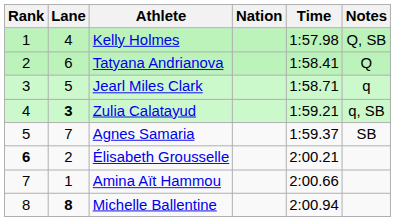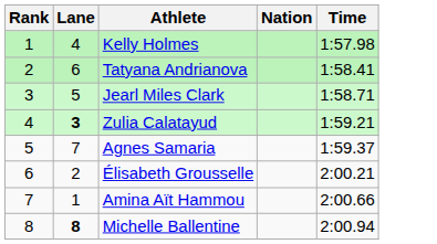- column: Notes | Q, SB | Q | q | q, SB | SB
Élisabeth Grousselle | Rank: bold -> normal
